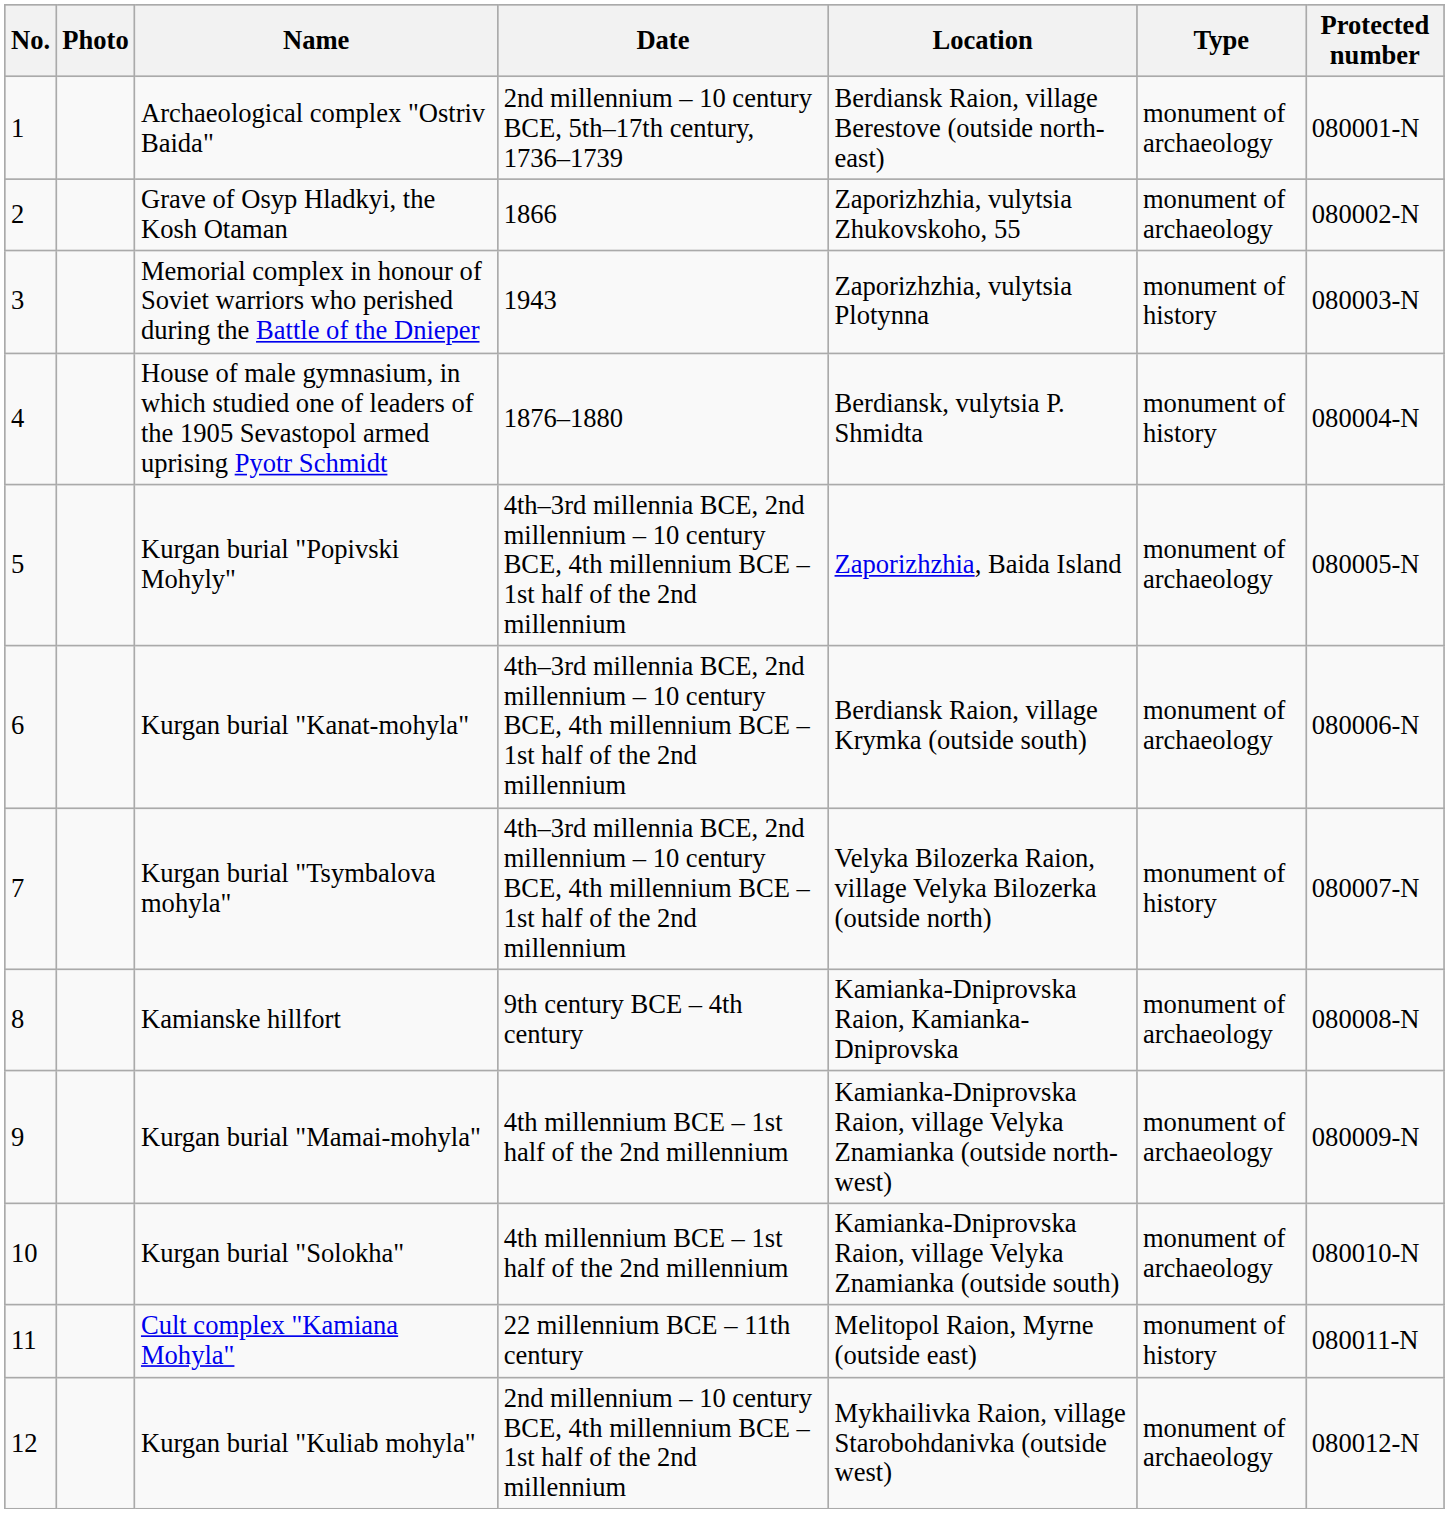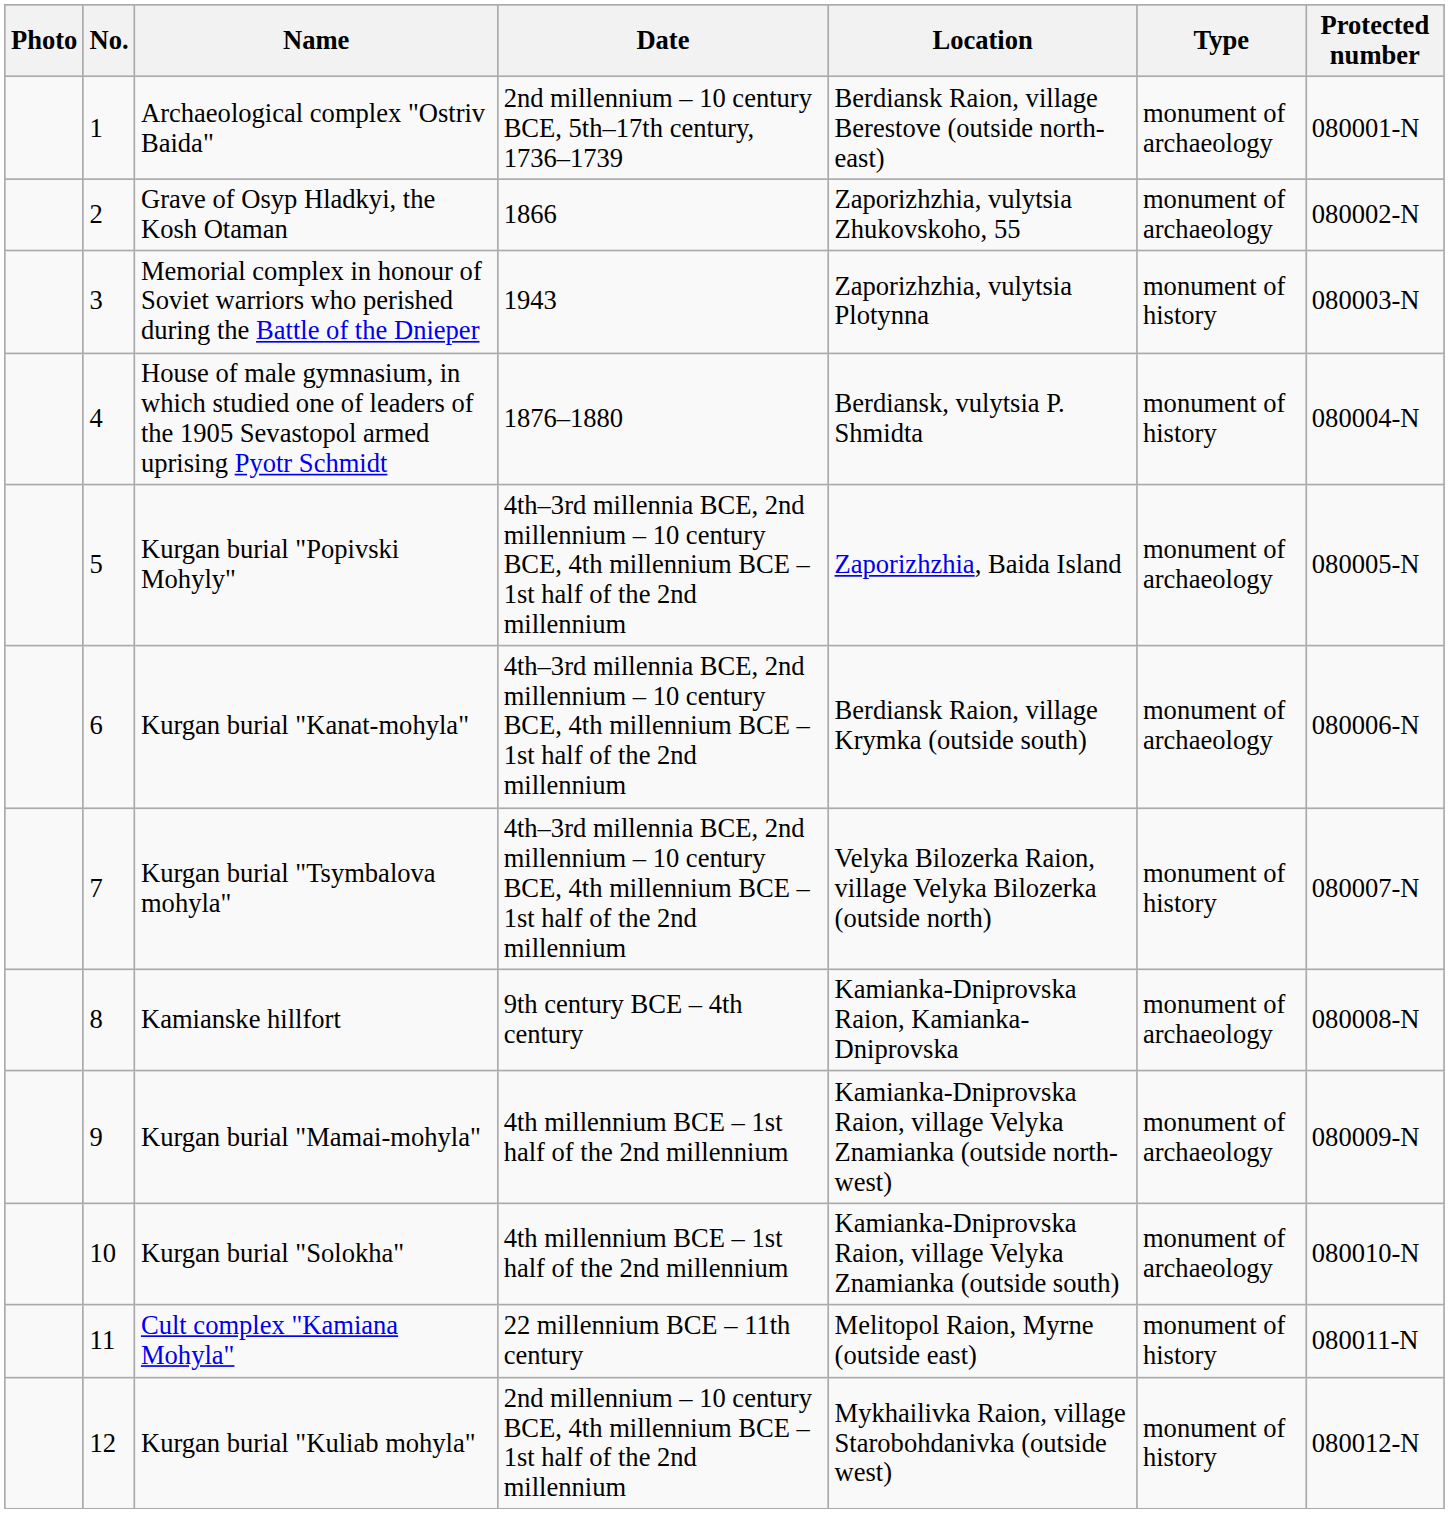columns swapped: No. <-> Photo
Kurgan burial "Kuliab mohyla" | Type: monument of archaeology -> monument of history
